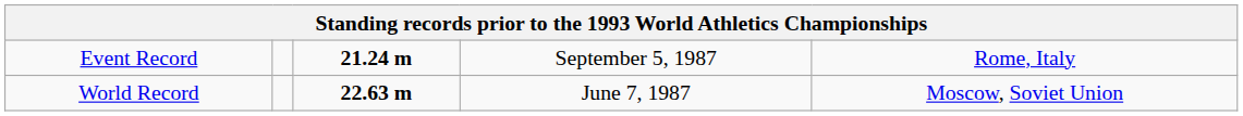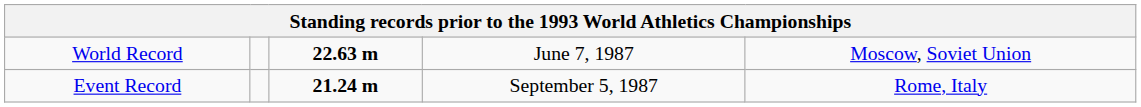rows swapped: World Record <-> Event Record
